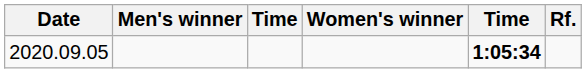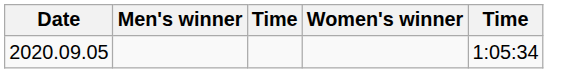- column: Rf.
2020.09.05 | column 5: bold -> normal
